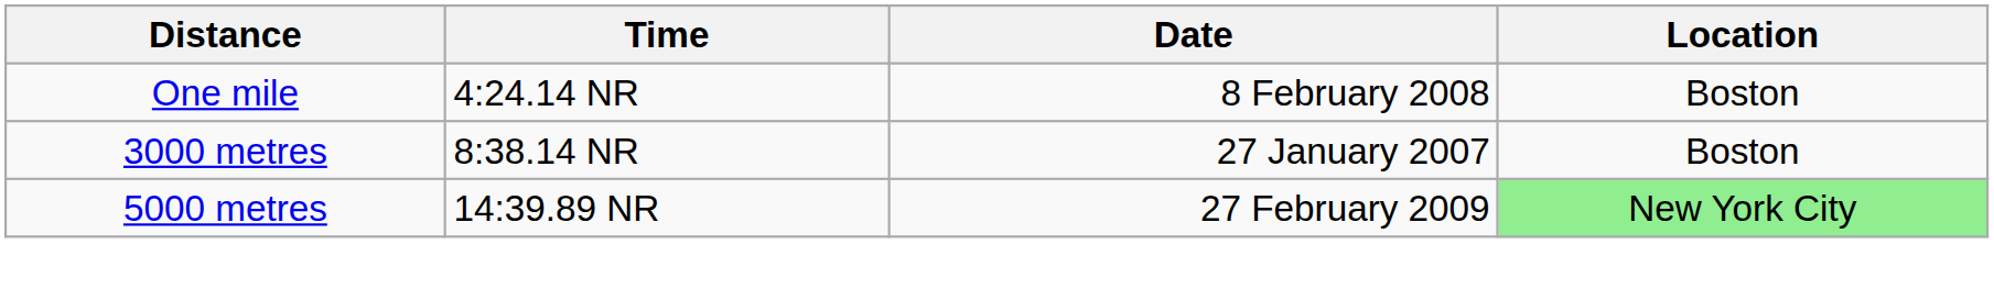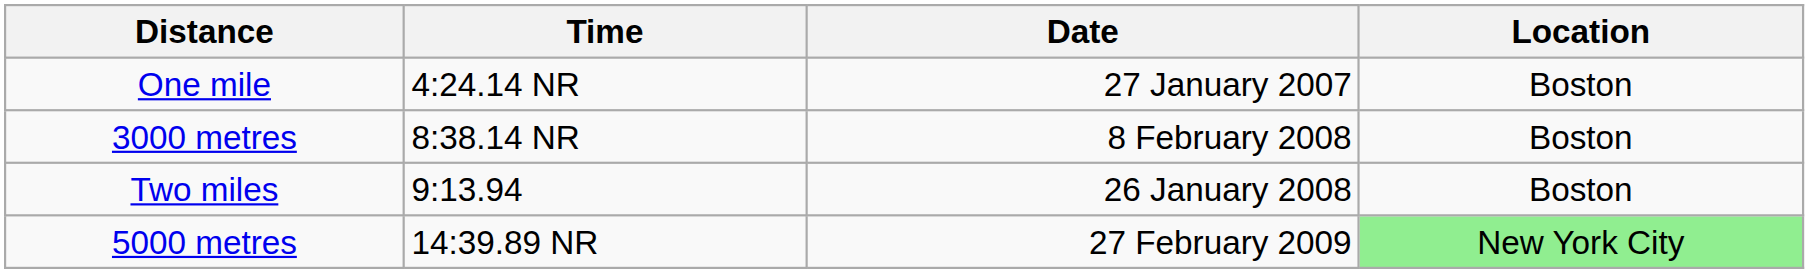One mile | Date: 8 February 2008 -> 27 January 2007
3000 metres | Date: 27 January 2007 -> 8 February 2008
+ row: Two miles | 9:13.94 | 26 January 2008 | Boston
